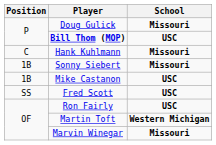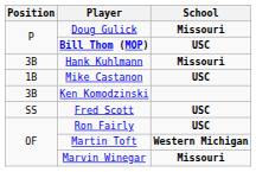Hank Kuhlmann | Position: C -> 3B
- row: 1B | Sonny Siebert | Missouri
+ row: 3B | Ken Komodzinski
